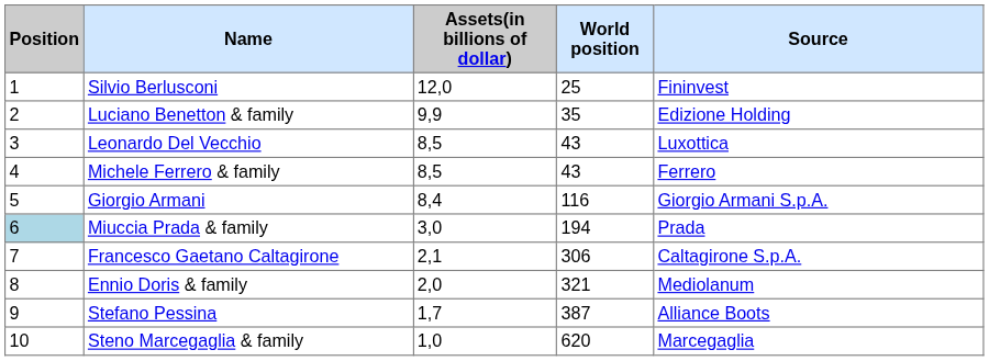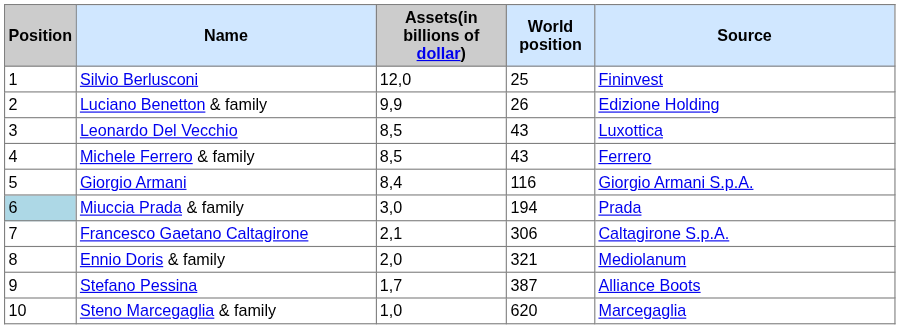Luciano Benetton & family | World position: 35 -> 26
